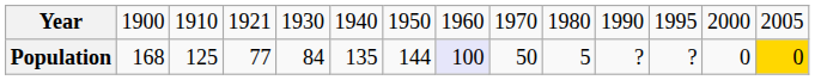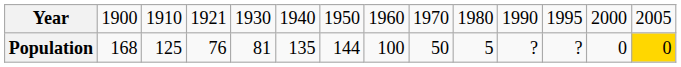Population | column 4: 77 -> 76
Population | column 5: 84 -> 81
Population | column 8: lavender background -> no background
